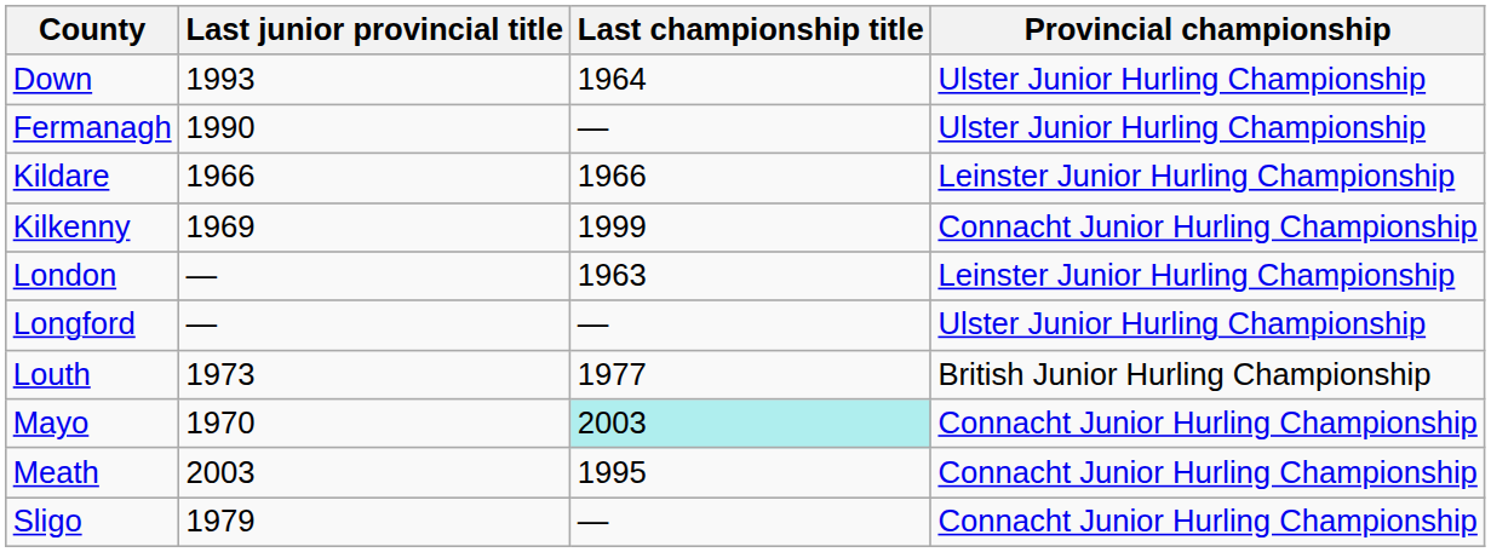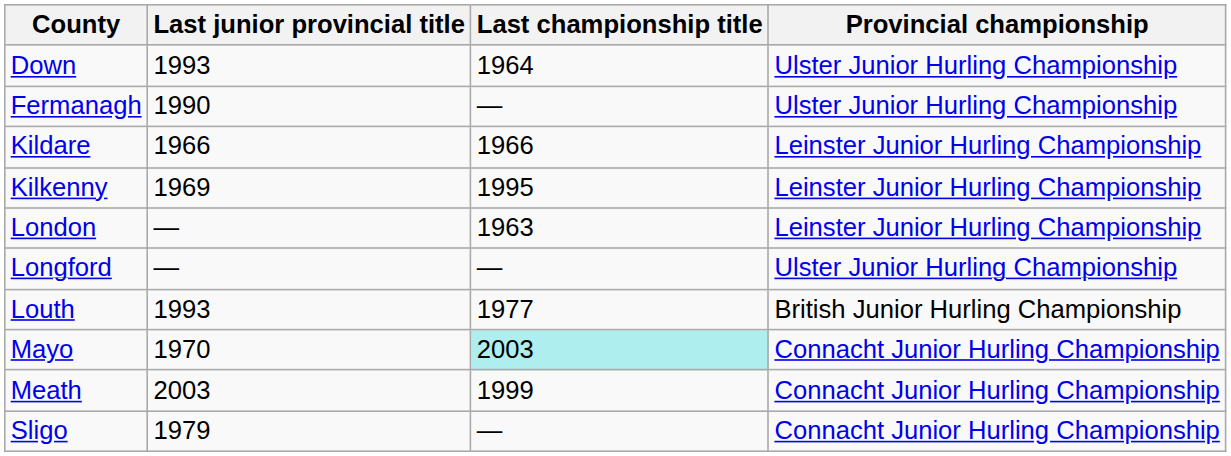Kilkenny | Last championship title: 1999 -> 1995
Kilkenny | Provincial championship: Connacht Junior Hurling Championship -> Leinster Junior Hurling Championship
Louth | Last junior provincial title: 1973 -> 1993
Meath | Last championship title: 1995 -> 1999
